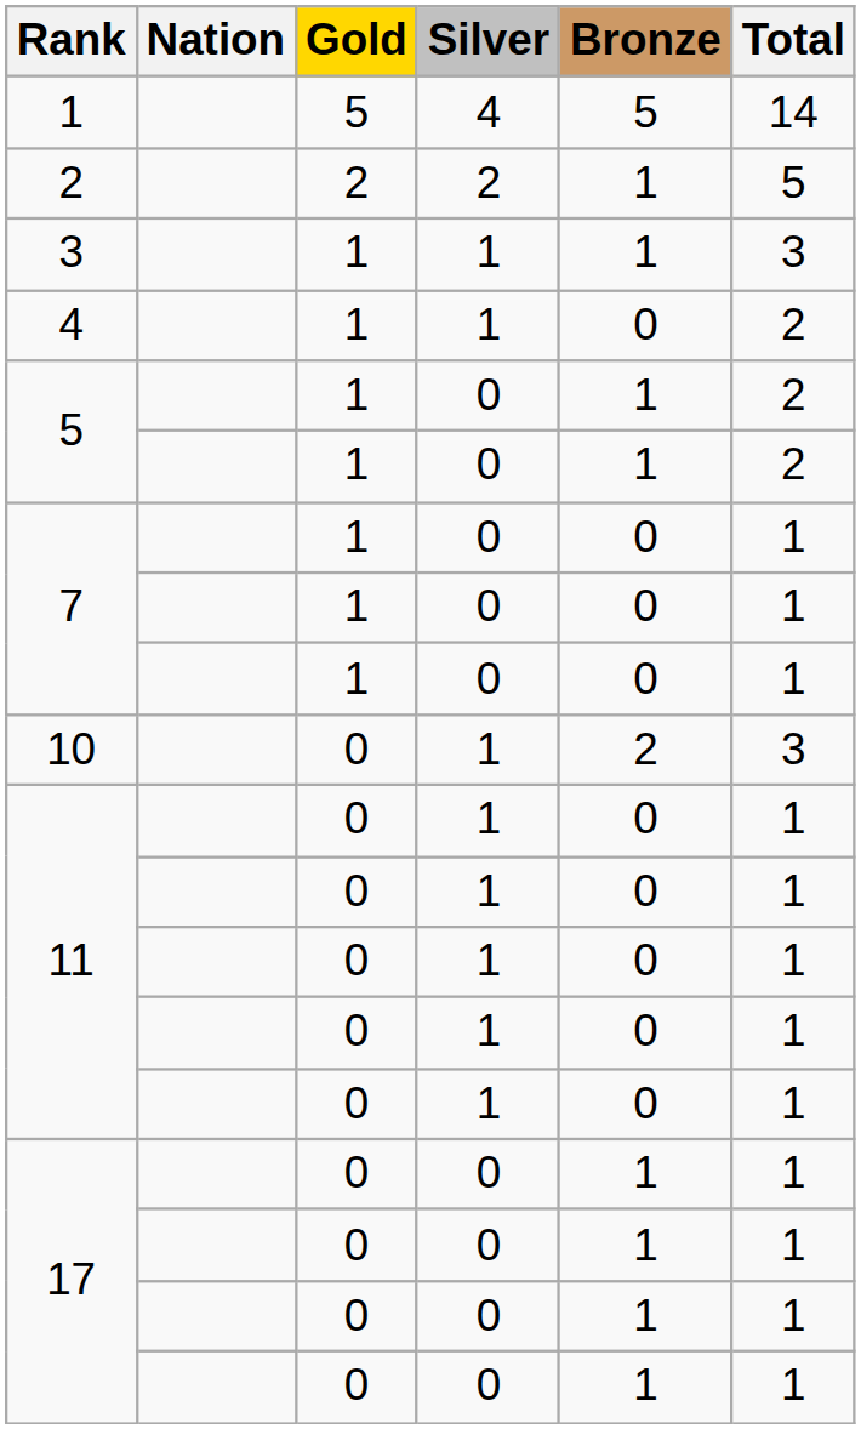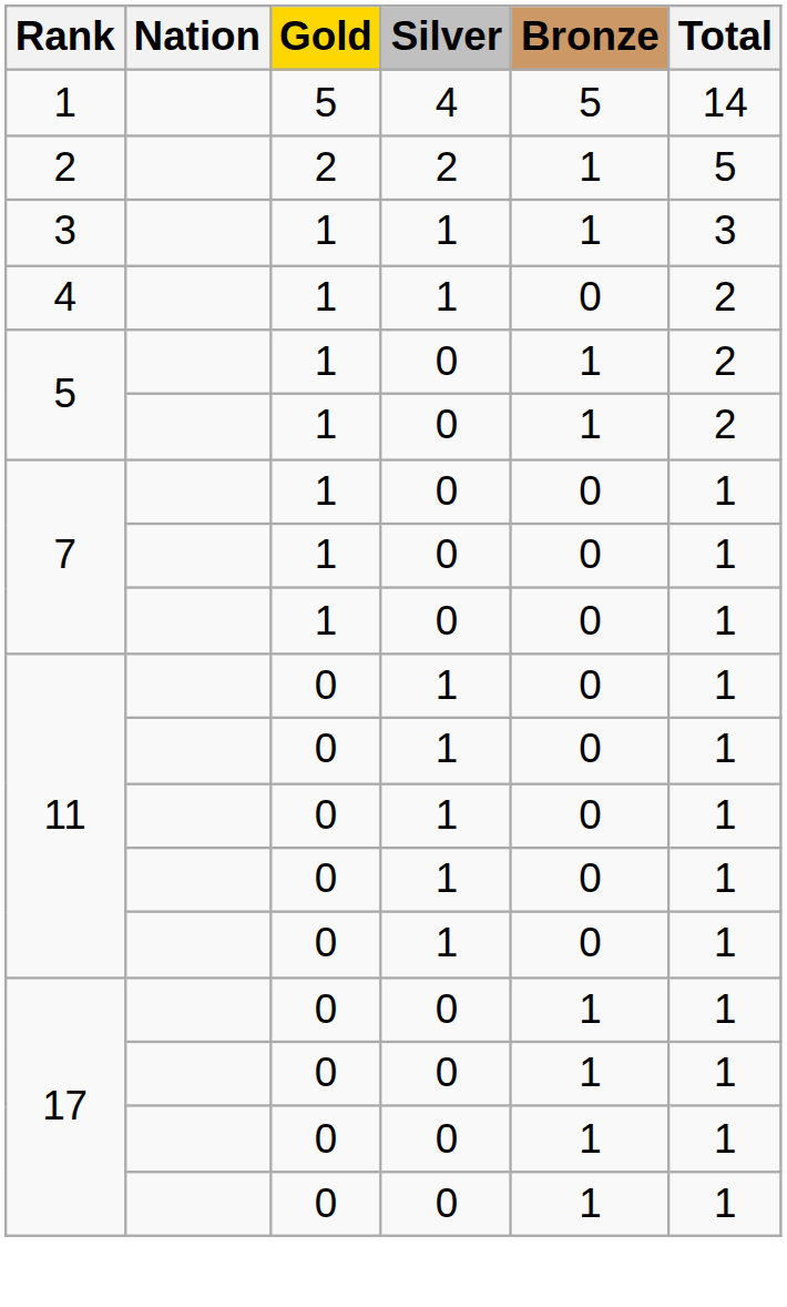- row: 10 | 0 | 1 | 2 | 3
